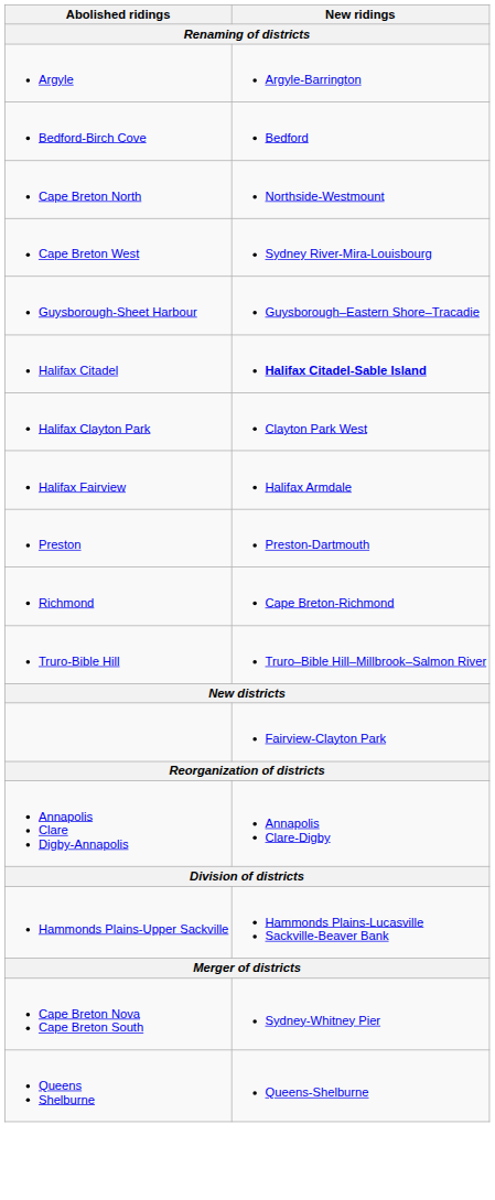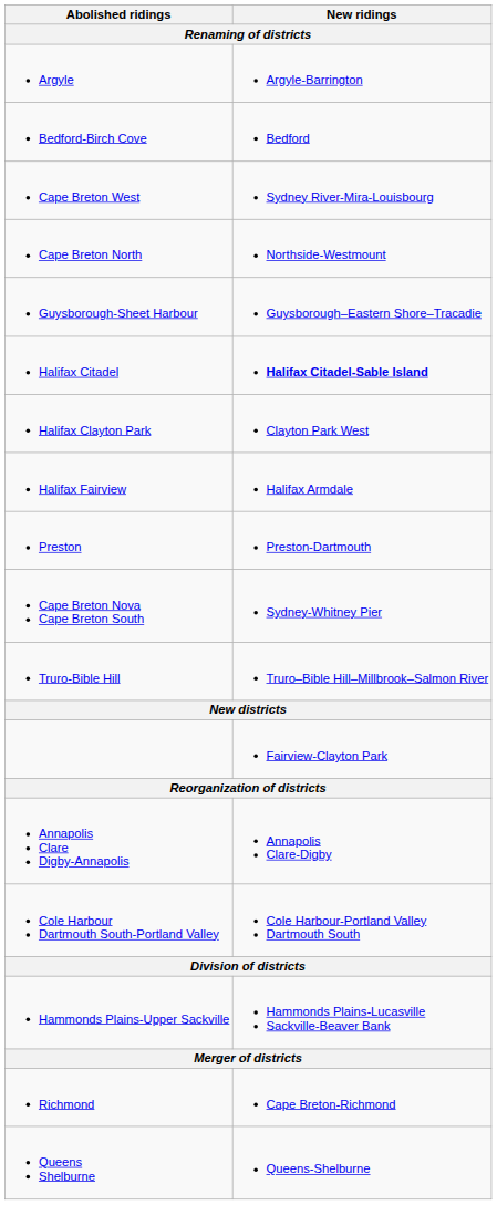rows swapped: Cape Breton North <-> Cape Breton West
rows swapped: Richmond <-> Cape Breton Nova Cape Breton South
+ row: Cole Harbour Dartmouth South-Portland Valley | Cole Harbour-Portland Valley Dartmouth South
